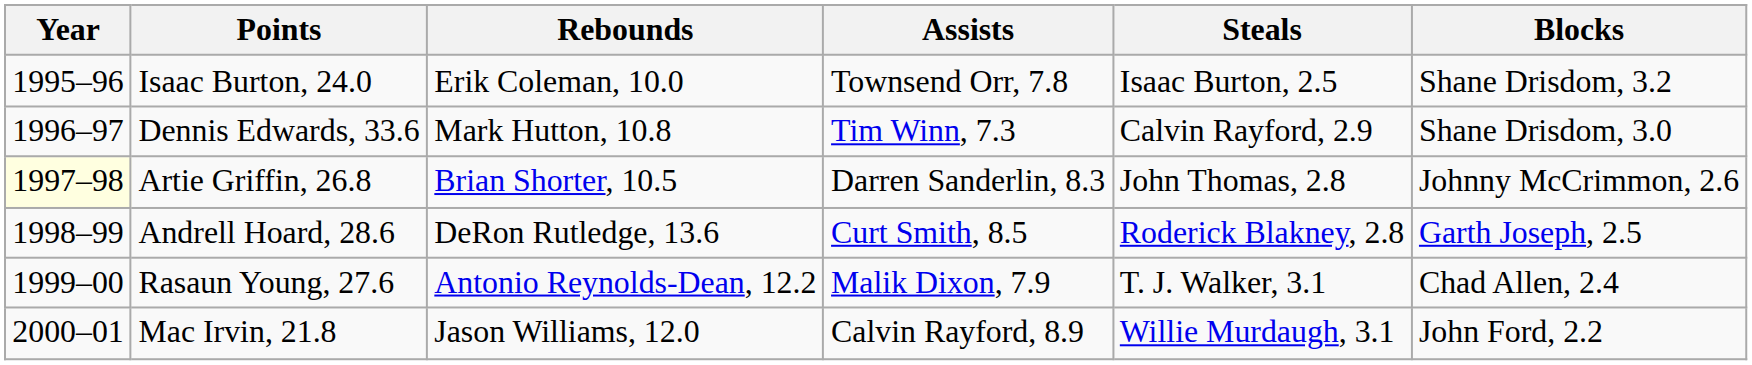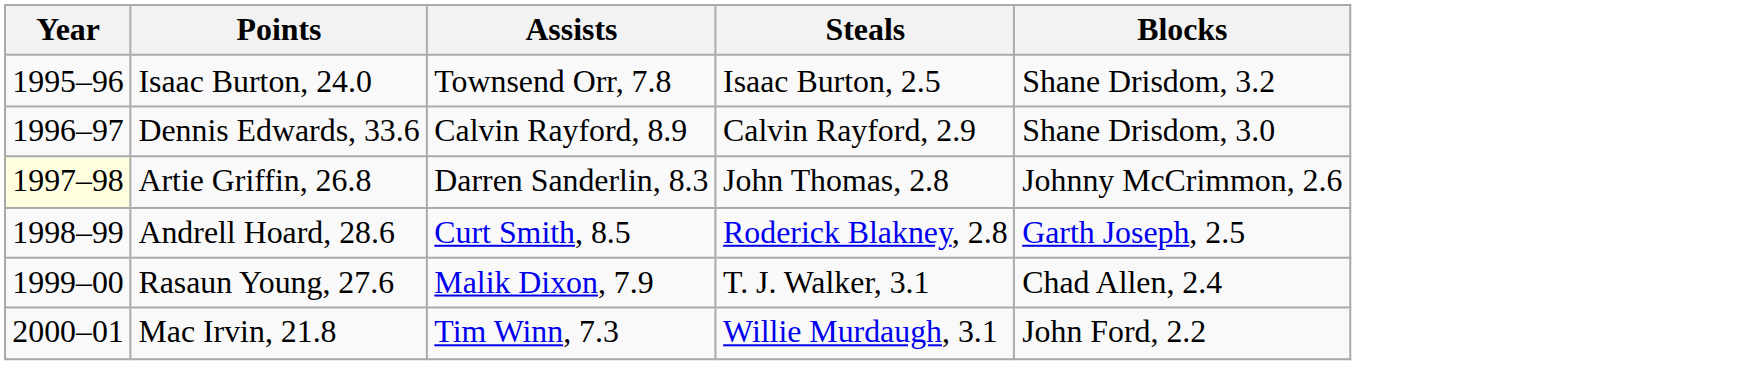- column: Rebounds | Erik Coleman, 10.0 | Mark Hutton, 10.8 | Brian Shorter, 10.5 | DeRon Rutledge, 13.6 | Antonio Reynolds-Dean, 12.2 | Jason Williams, 12.0
Dennis Edwards, 33.6 | Assists: Tim Winn, 7.3 -> Calvin Rayford, 8.9
Mac Irvin, 21.8 | Assists: Calvin Rayford, 8.9 -> Tim Winn, 7.3
